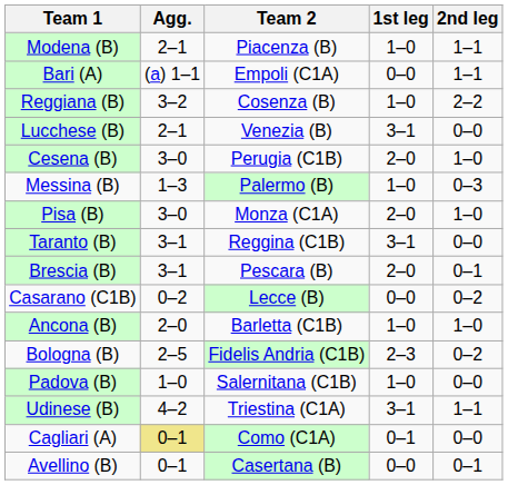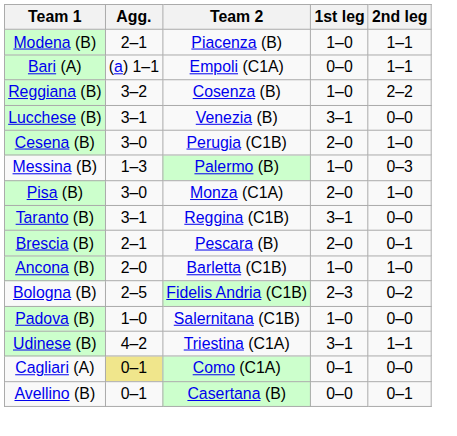Lucchese (B) | Agg.: 2–1 -> 3–1
Brescia (B) | Agg.: 3–1 -> 2–1
- row: Casarano (C1B) | 0–2 | Lecce (B) | 0–0 | 0–2
